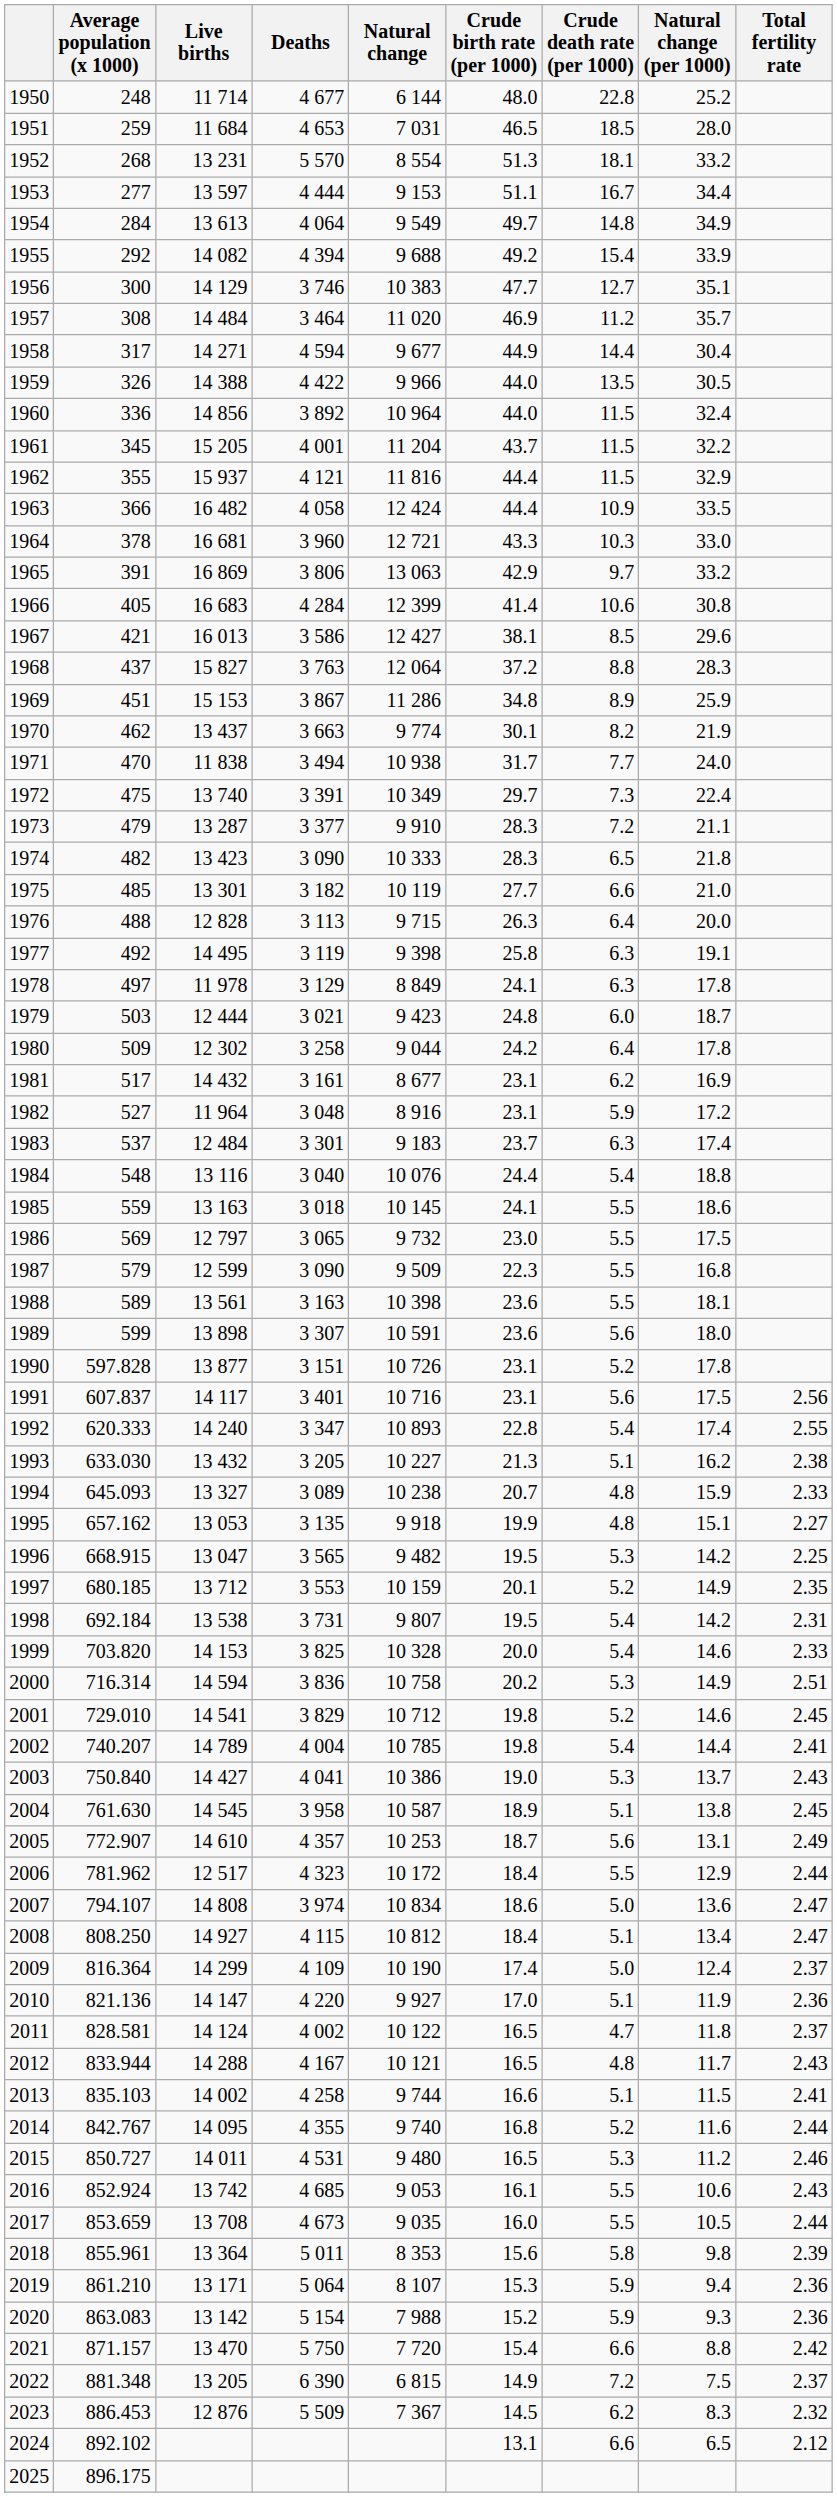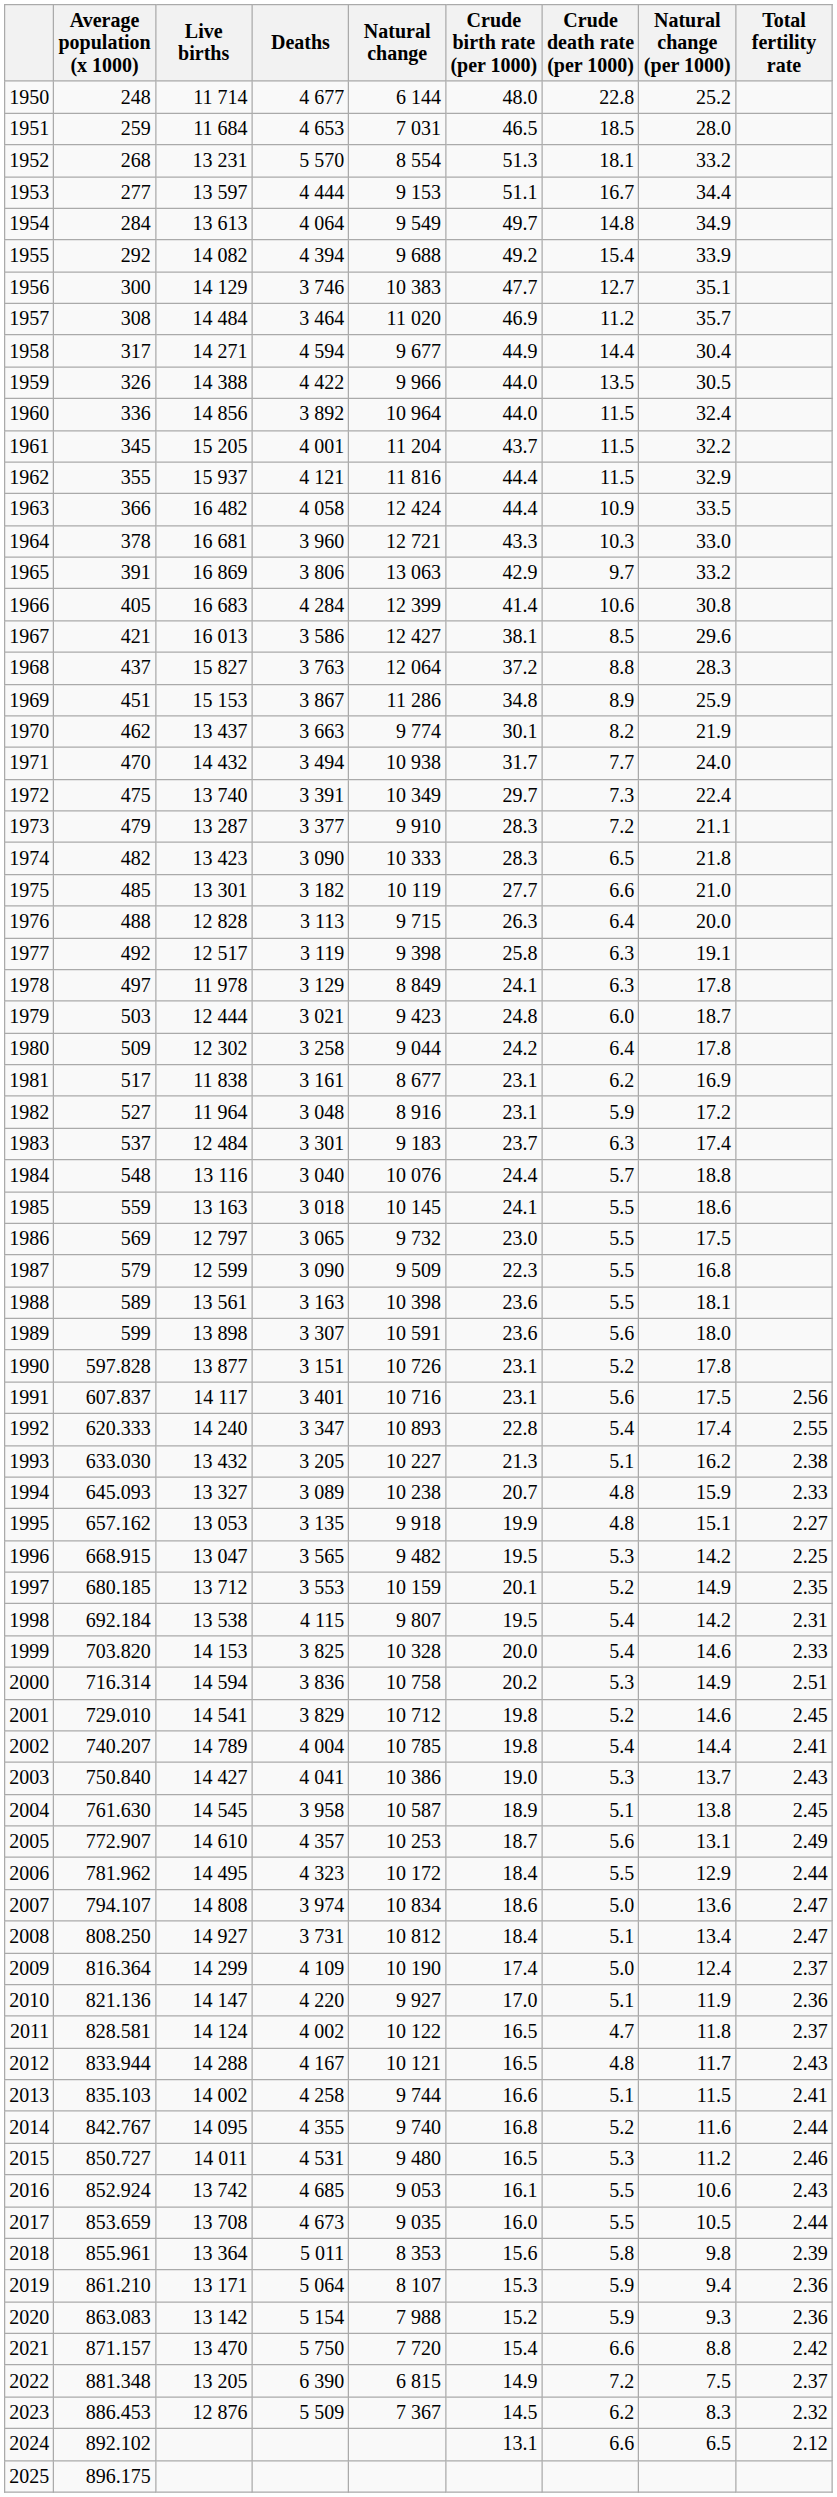1971 | Live births: 11 838 -> 14 432
1977 | Live births: 14 495 -> 12 517
1981 | Live births: 14 432 -> 11 838
1984 | Crude death rate (per 1000): 5.4 -> 5.7
1998 | Deaths: 3 731 -> 4 115
2006 | Live births: 12 517 -> 14 495
2008 | Deaths: 4 115 -> 3 731
